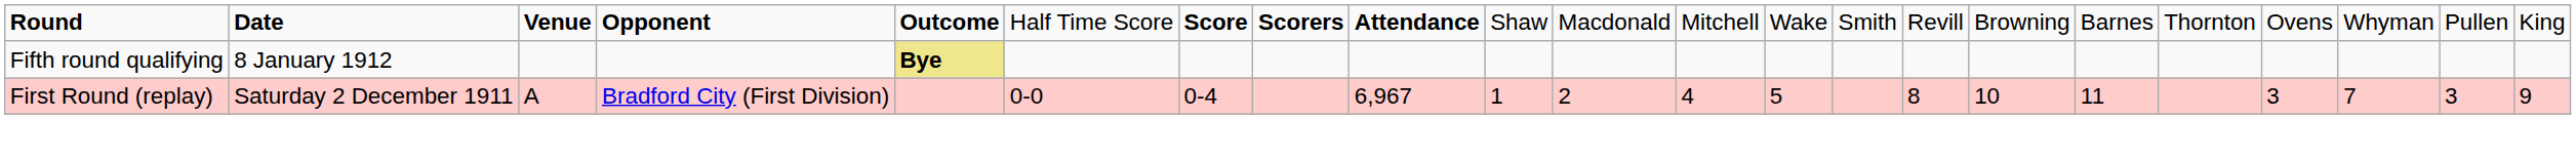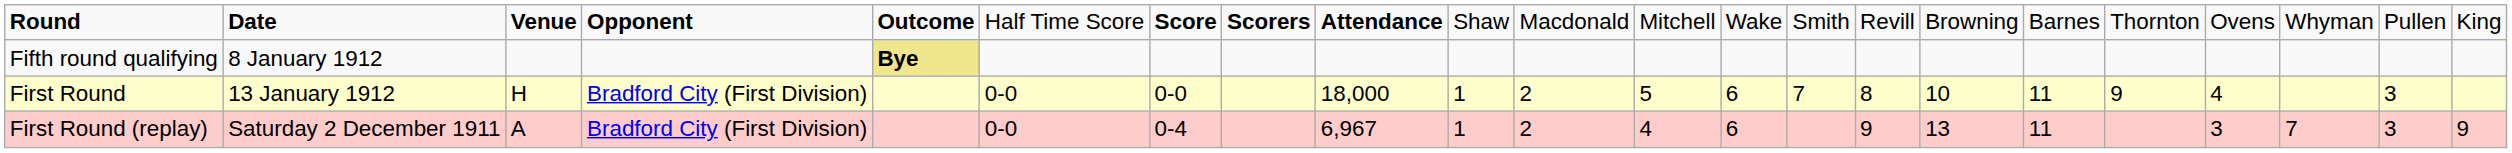+ row: First Round | 13 January 1912 | H | Bradford City (First Division) | 0-0 | 0-0 | 18,000 | 1 | 2 | 5 | 6 | 7 | 8 | 10 | 11 | 9 | 4 | 3
First Round (replay) | column 13: 5 -> 6
First Round (replay) | column 15: 8 -> 9
First Round (replay) | column 16: 10 -> 13
